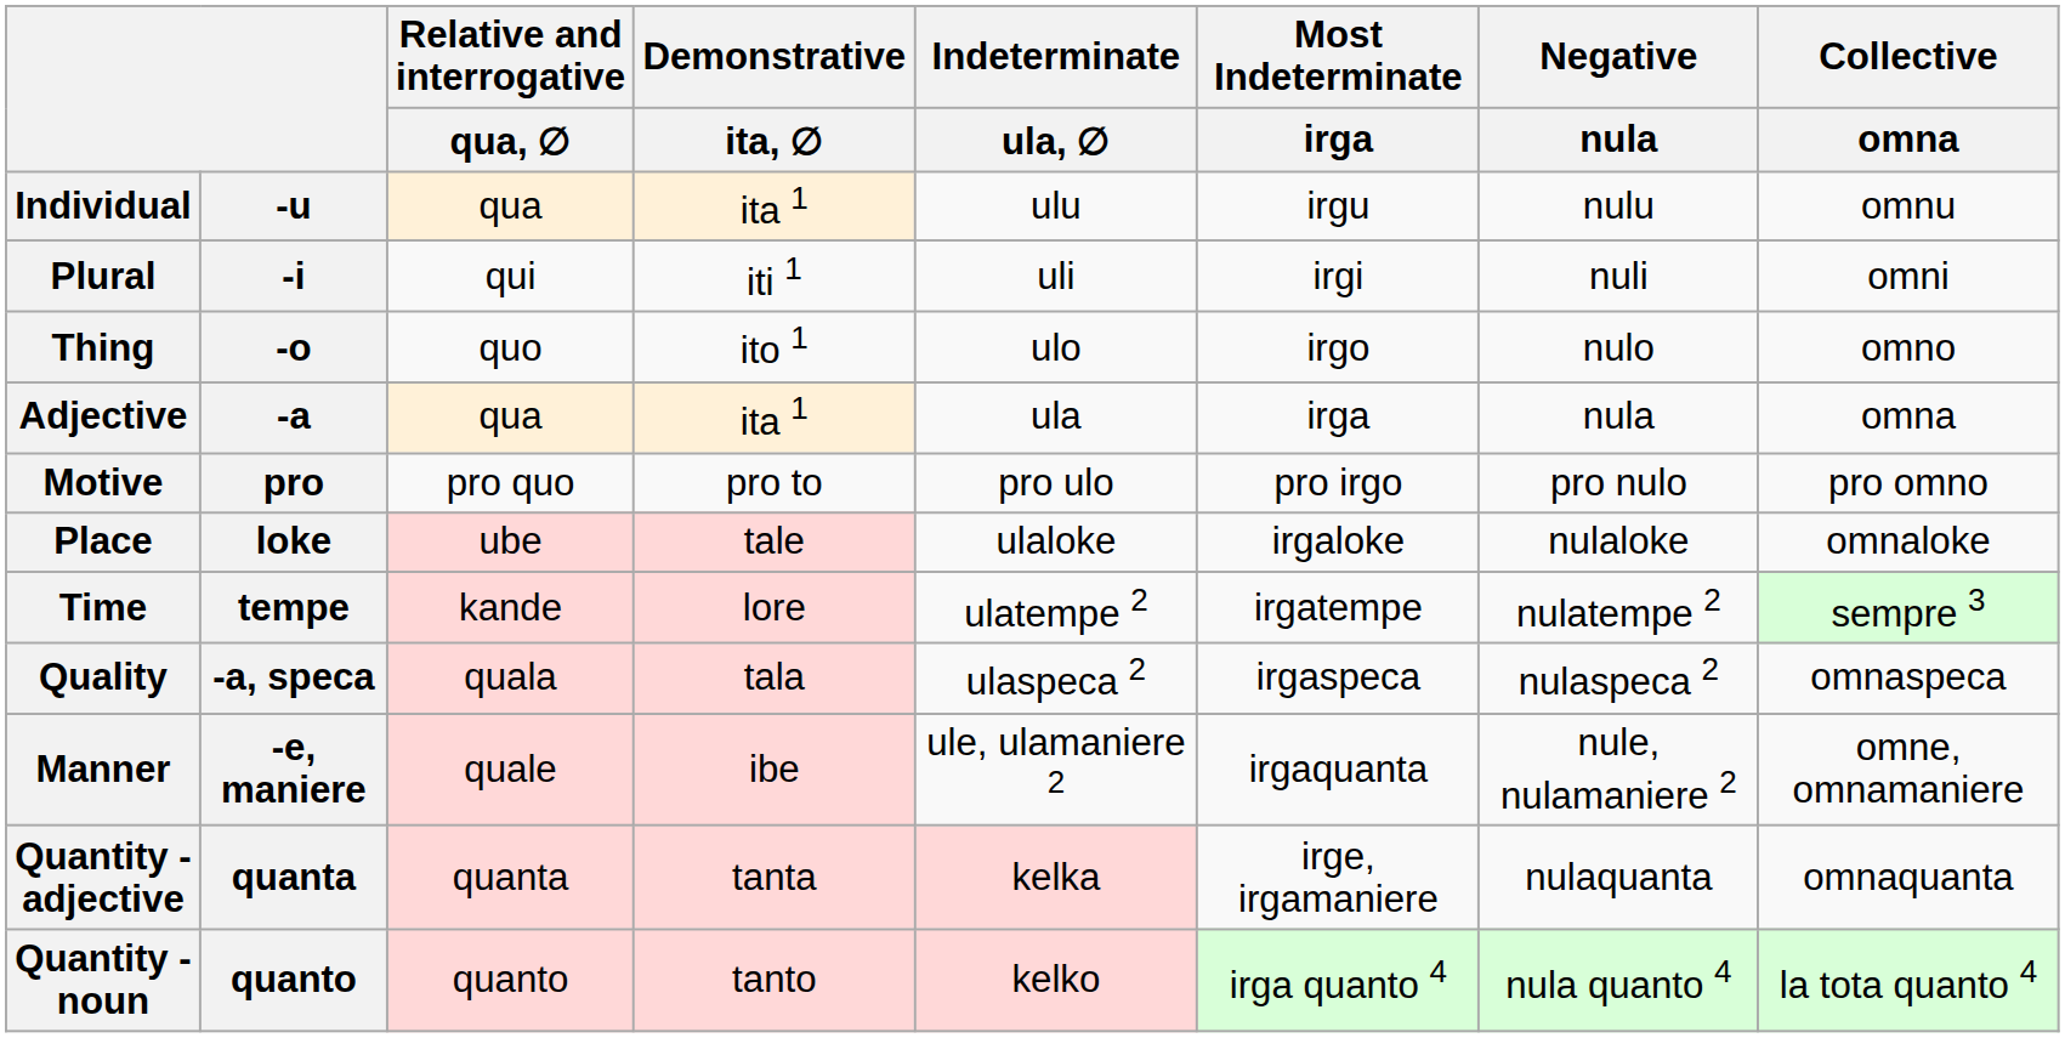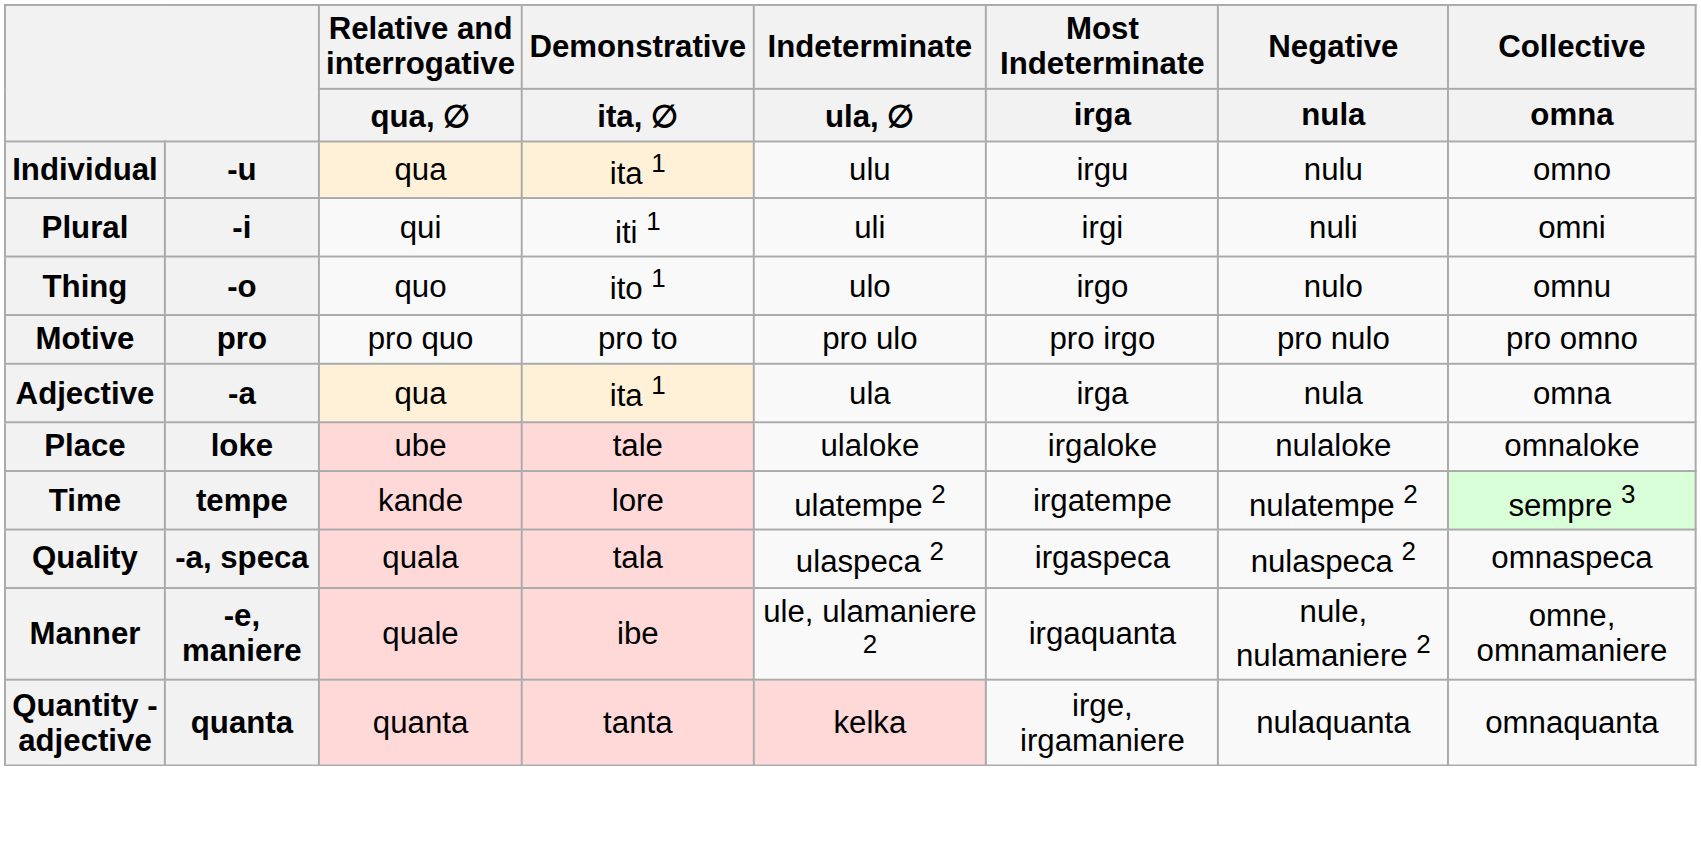Individual | Collective / omna: omnu -> omno
Thing | Collective / omna: omno -> omnu
rows swapped: Adjective <-> Motive
- row: Quantity - noun | quanto | quanto | tanto | kelko | irga quanto 4 | nula quanto 4 | la tota quanto 4
